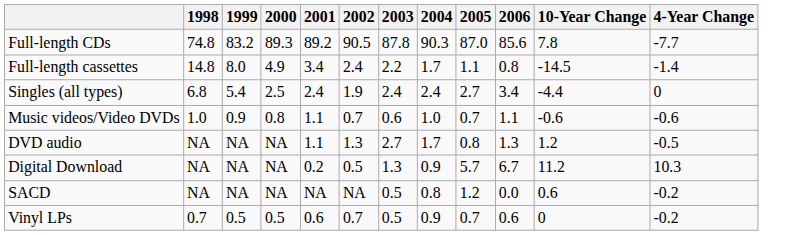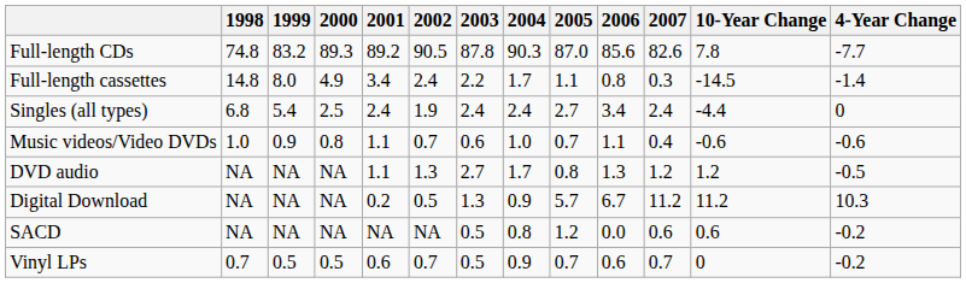+ column: 2007 | 82.6 | 0.3 | 2.4 | 0.4 | 1.2 | 11.2 | 0.6 | 0.7
